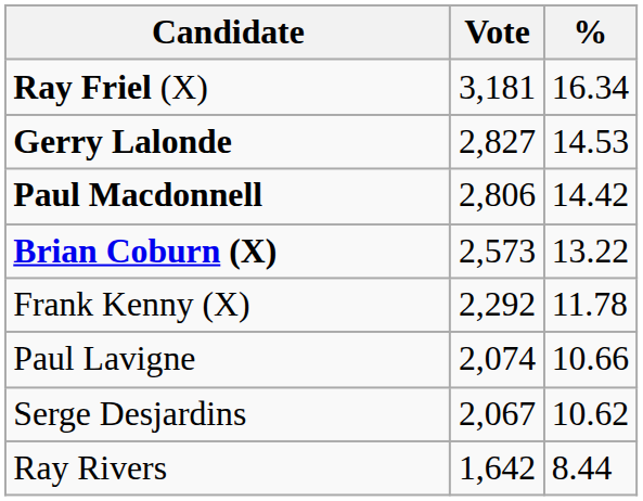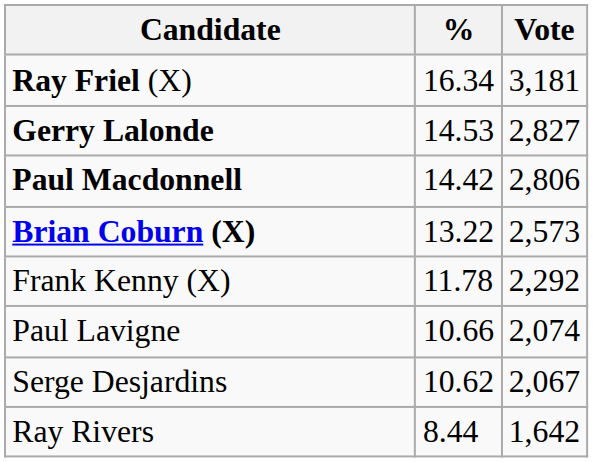columns swapped: Vote <-> %
